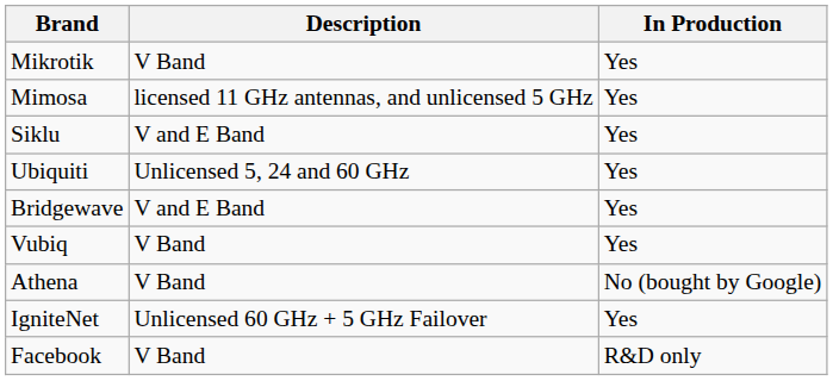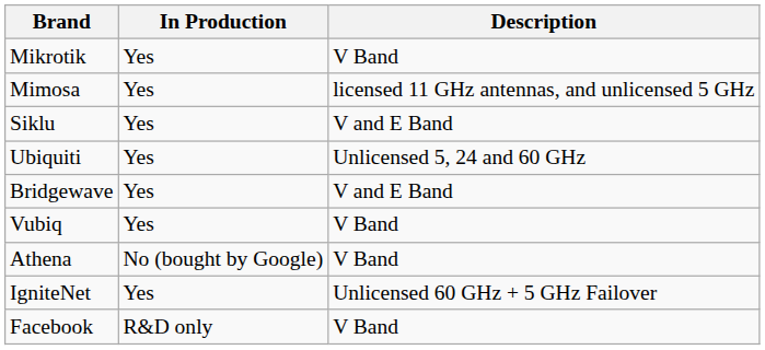columns swapped: Description <-> In Production
